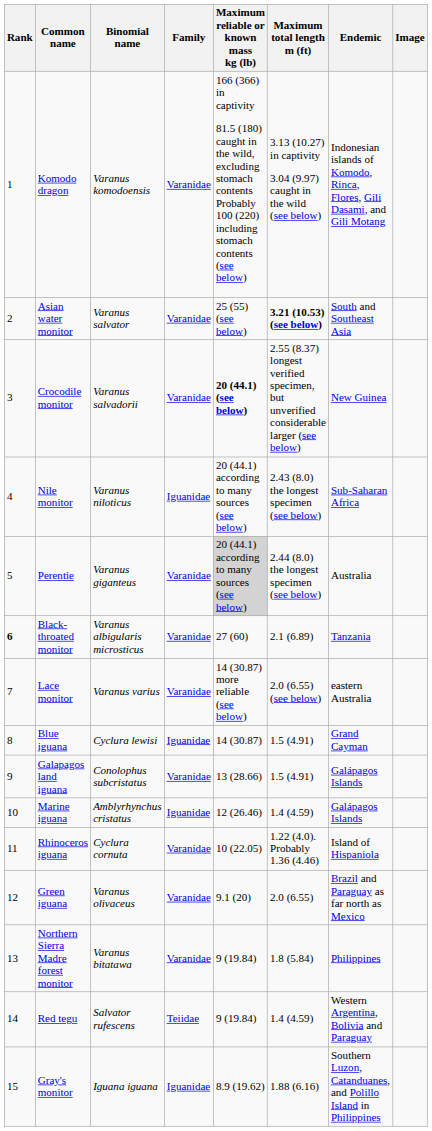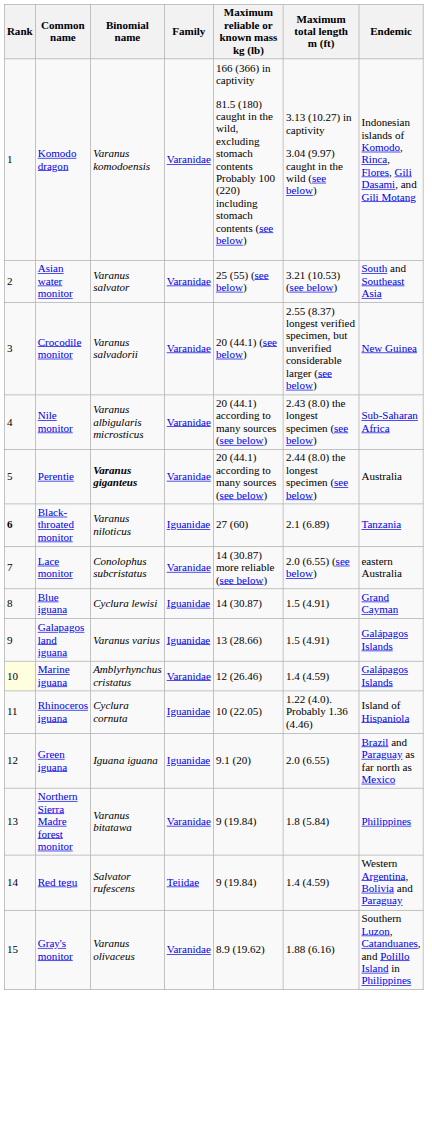- column: Image
Asian water monitor | Maximum total length m (ft): bold -> normal
Crocodile monitor | Maximum reliable or known mass kg (lb): bold -> normal
Nile monitor | Binomial name: Varanus niloticus -> Varanus albigularis microsticus
Nile monitor | Family: Iguanidae -> Varanidae
Perentie | Binomial name: normal -> bold
Perentie | Maximum reliable or known mass kg (lb): lightgrey background -> no background
Black-throated monitor | Binomial name: Varanus albigularis microsticus -> Varanus niloticus
Black-throated monitor | Family: Varanidae -> Iguanidae
Lace monitor | Binomial name: Varanus varius -> Conolophus subcristatus
Galapagos land iguana | Binomial name: Conolophus subcristatus -> Varanus varius
Galapagos land iguana | Family: Varanidae -> Iguanidae
Marine iguana | Rank: no background -> lightyellow background
Marine iguana | Family: Iguanidae -> Varanidae
Rhinoceros iguana | Family: Varanidae -> Iguanidae
Green iguana | Binomial name: Varanus olivaceus -> Iguana iguana
Green iguana | Family: Varanidae -> Iguanidae
Gray's monitor | Binomial name: Iguana iguana -> Varanus olivaceus
Gray's monitor | Family: Iguanidae -> Varanidae
